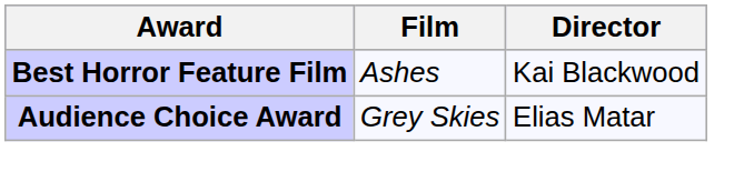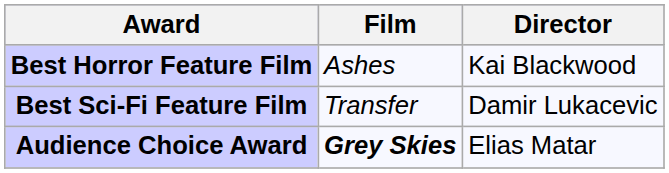+ row: Best Sci-Fi Feature Film | Transfer | Damir Lukacevic
Audience Choice Award | Film: normal -> bold
